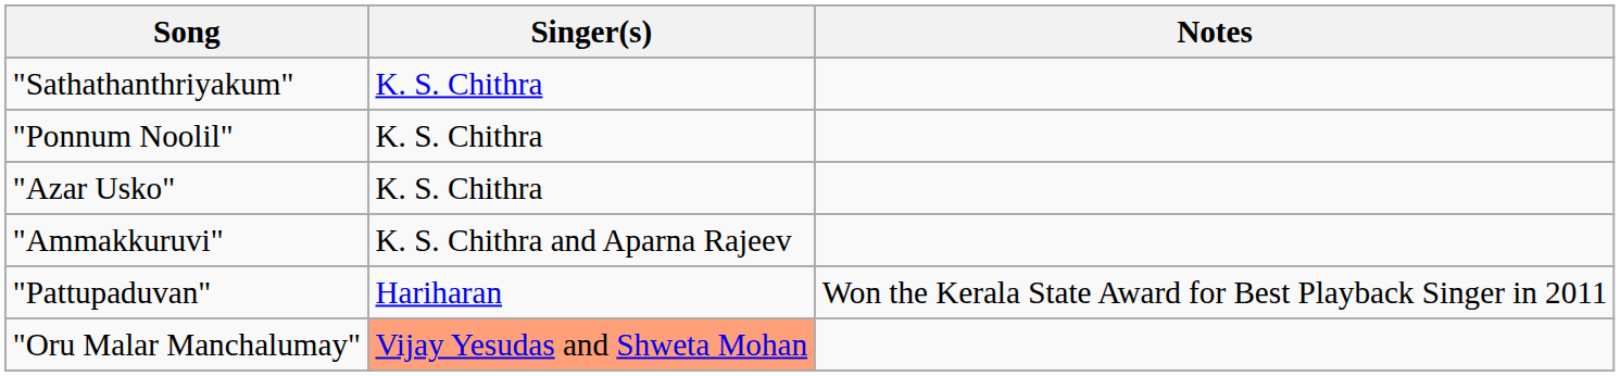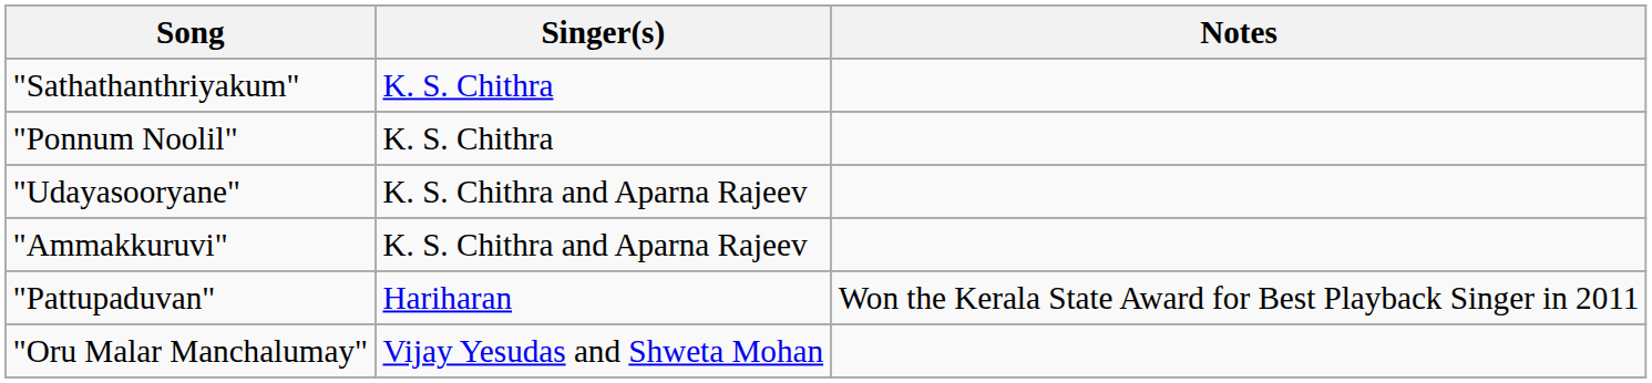- row: "Azar Usko" | K. S. Chithra
+ row: "Udayasooryane" | K. S. Chithra and Aparna Rajeev
"Oru Malar Manchalumay" | Singer(s): lightsalmon background -> no background
